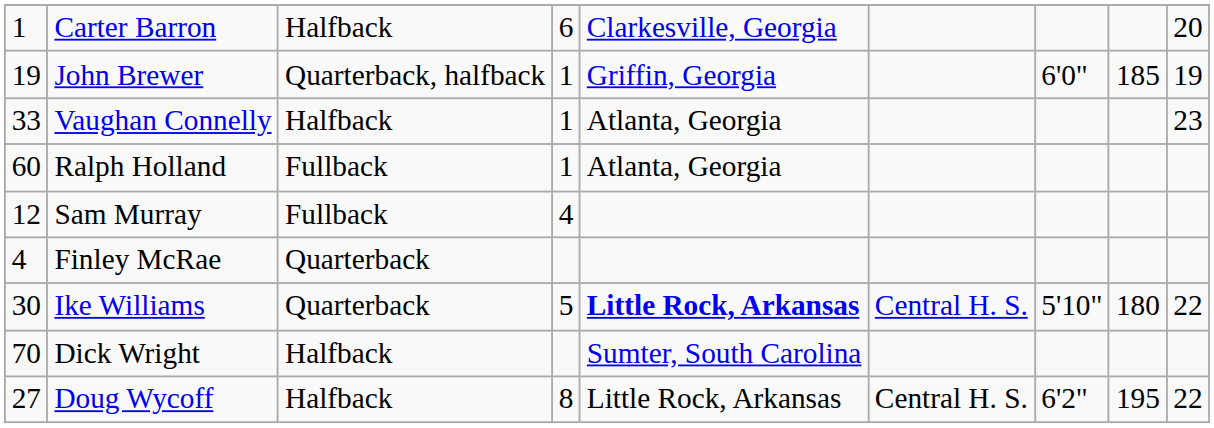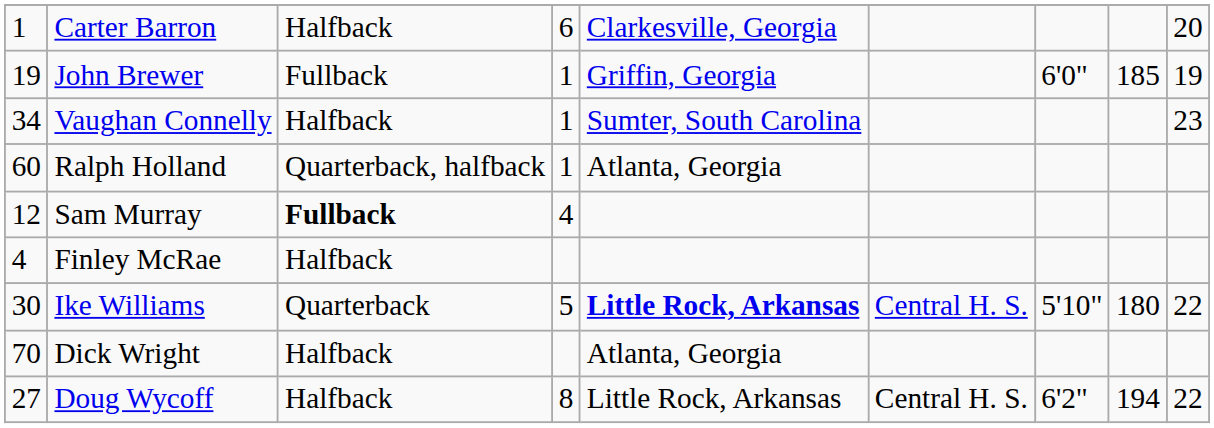John Brewer | column 3: Quarterback, halfback -> Fullback
Vaughan Connelly | column 1: 33 -> 34
Vaughan Connelly | column 5: Atlanta, Georgia -> Sumter, South Carolina
Ralph Holland | column 3: Fullback -> Quarterback, halfback
Sam Murray | column 3: normal -> bold
Finley McRae | column 3: Quarterback -> Halfback
Dick Wright | column 5: Sumter, South Carolina -> Atlanta, Georgia
Doug Wycoff | column 8: 195 -> 194
